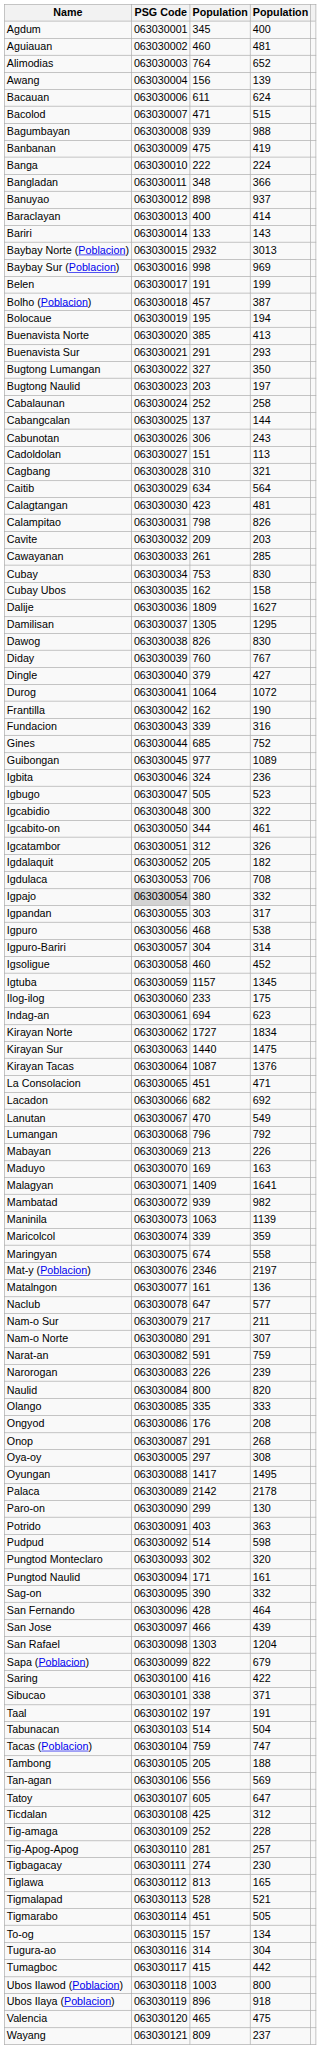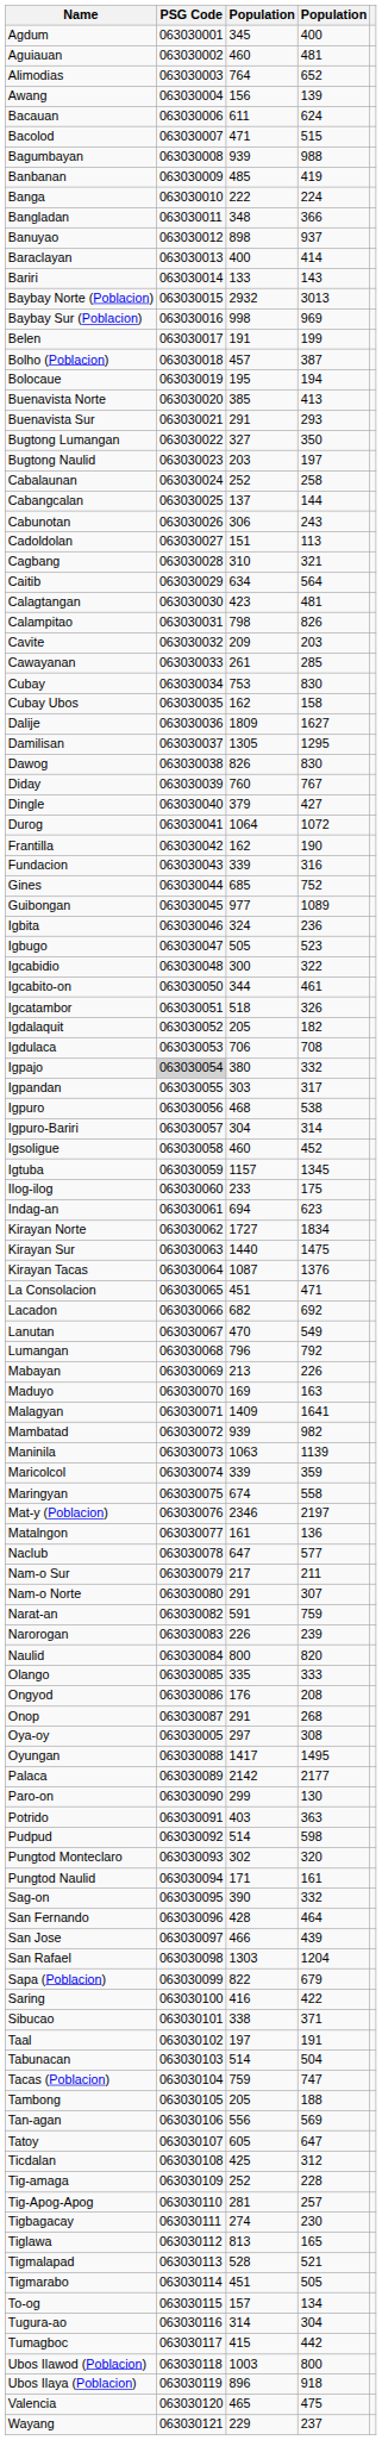Banbanan | column 3: 475 -> 485
Igcatambor | column 3: 312 -> 518
Palaca | column 4: 2178 -> 2177
Wayang | column 3: 809 -> 229
